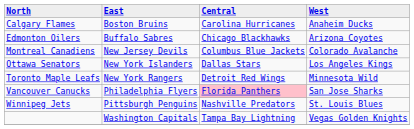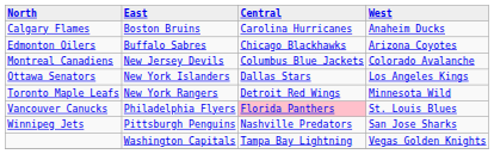Vancouver Canucks | West: San Jose Sharks -> St. Louis Blues
Winnipeg Jets | West: St. Louis Blues -> San Jose Sharks
